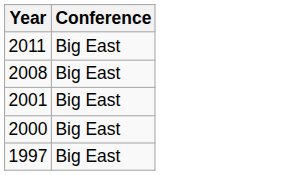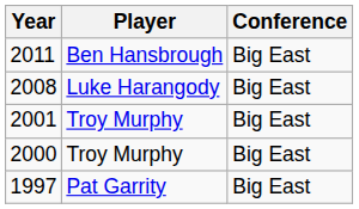+ column: Player | Ben Hansbrough | Luke Harangody | Troy Murphy | Troy Murphy | Pat Garrity
